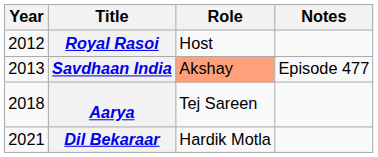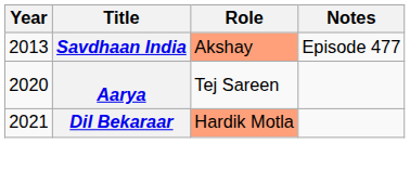- row: 2012 | Royal Rasoi | Host
Aarya | Year: 2018 -> 2020
Dil Bekaraar | Role: no background -> lightsalmon background
